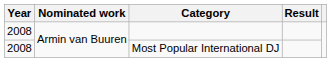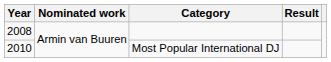Most Popular International DJ | Year: 2008 -> 2010
